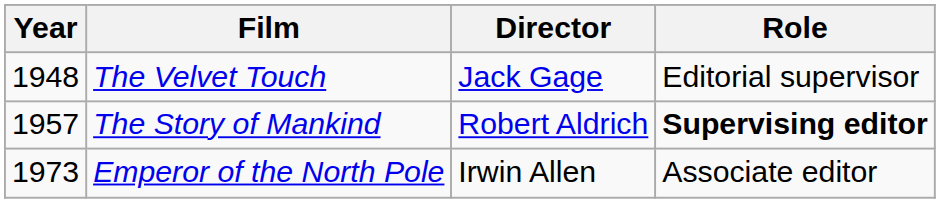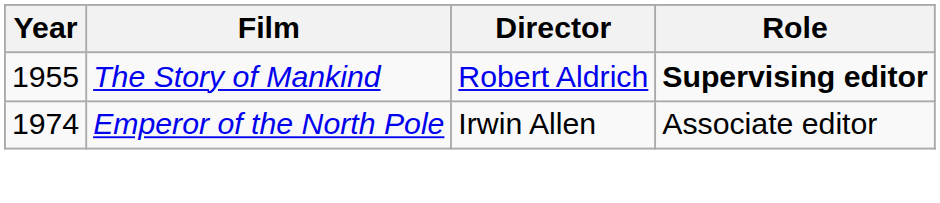- row: 1948 | The Velvet Touch | Jack Gage | Editorial supervisor
The Story of Mankind | Year: 1957 -> 1955
Emperor of the North Pole | Year: 1973 -> 1974
